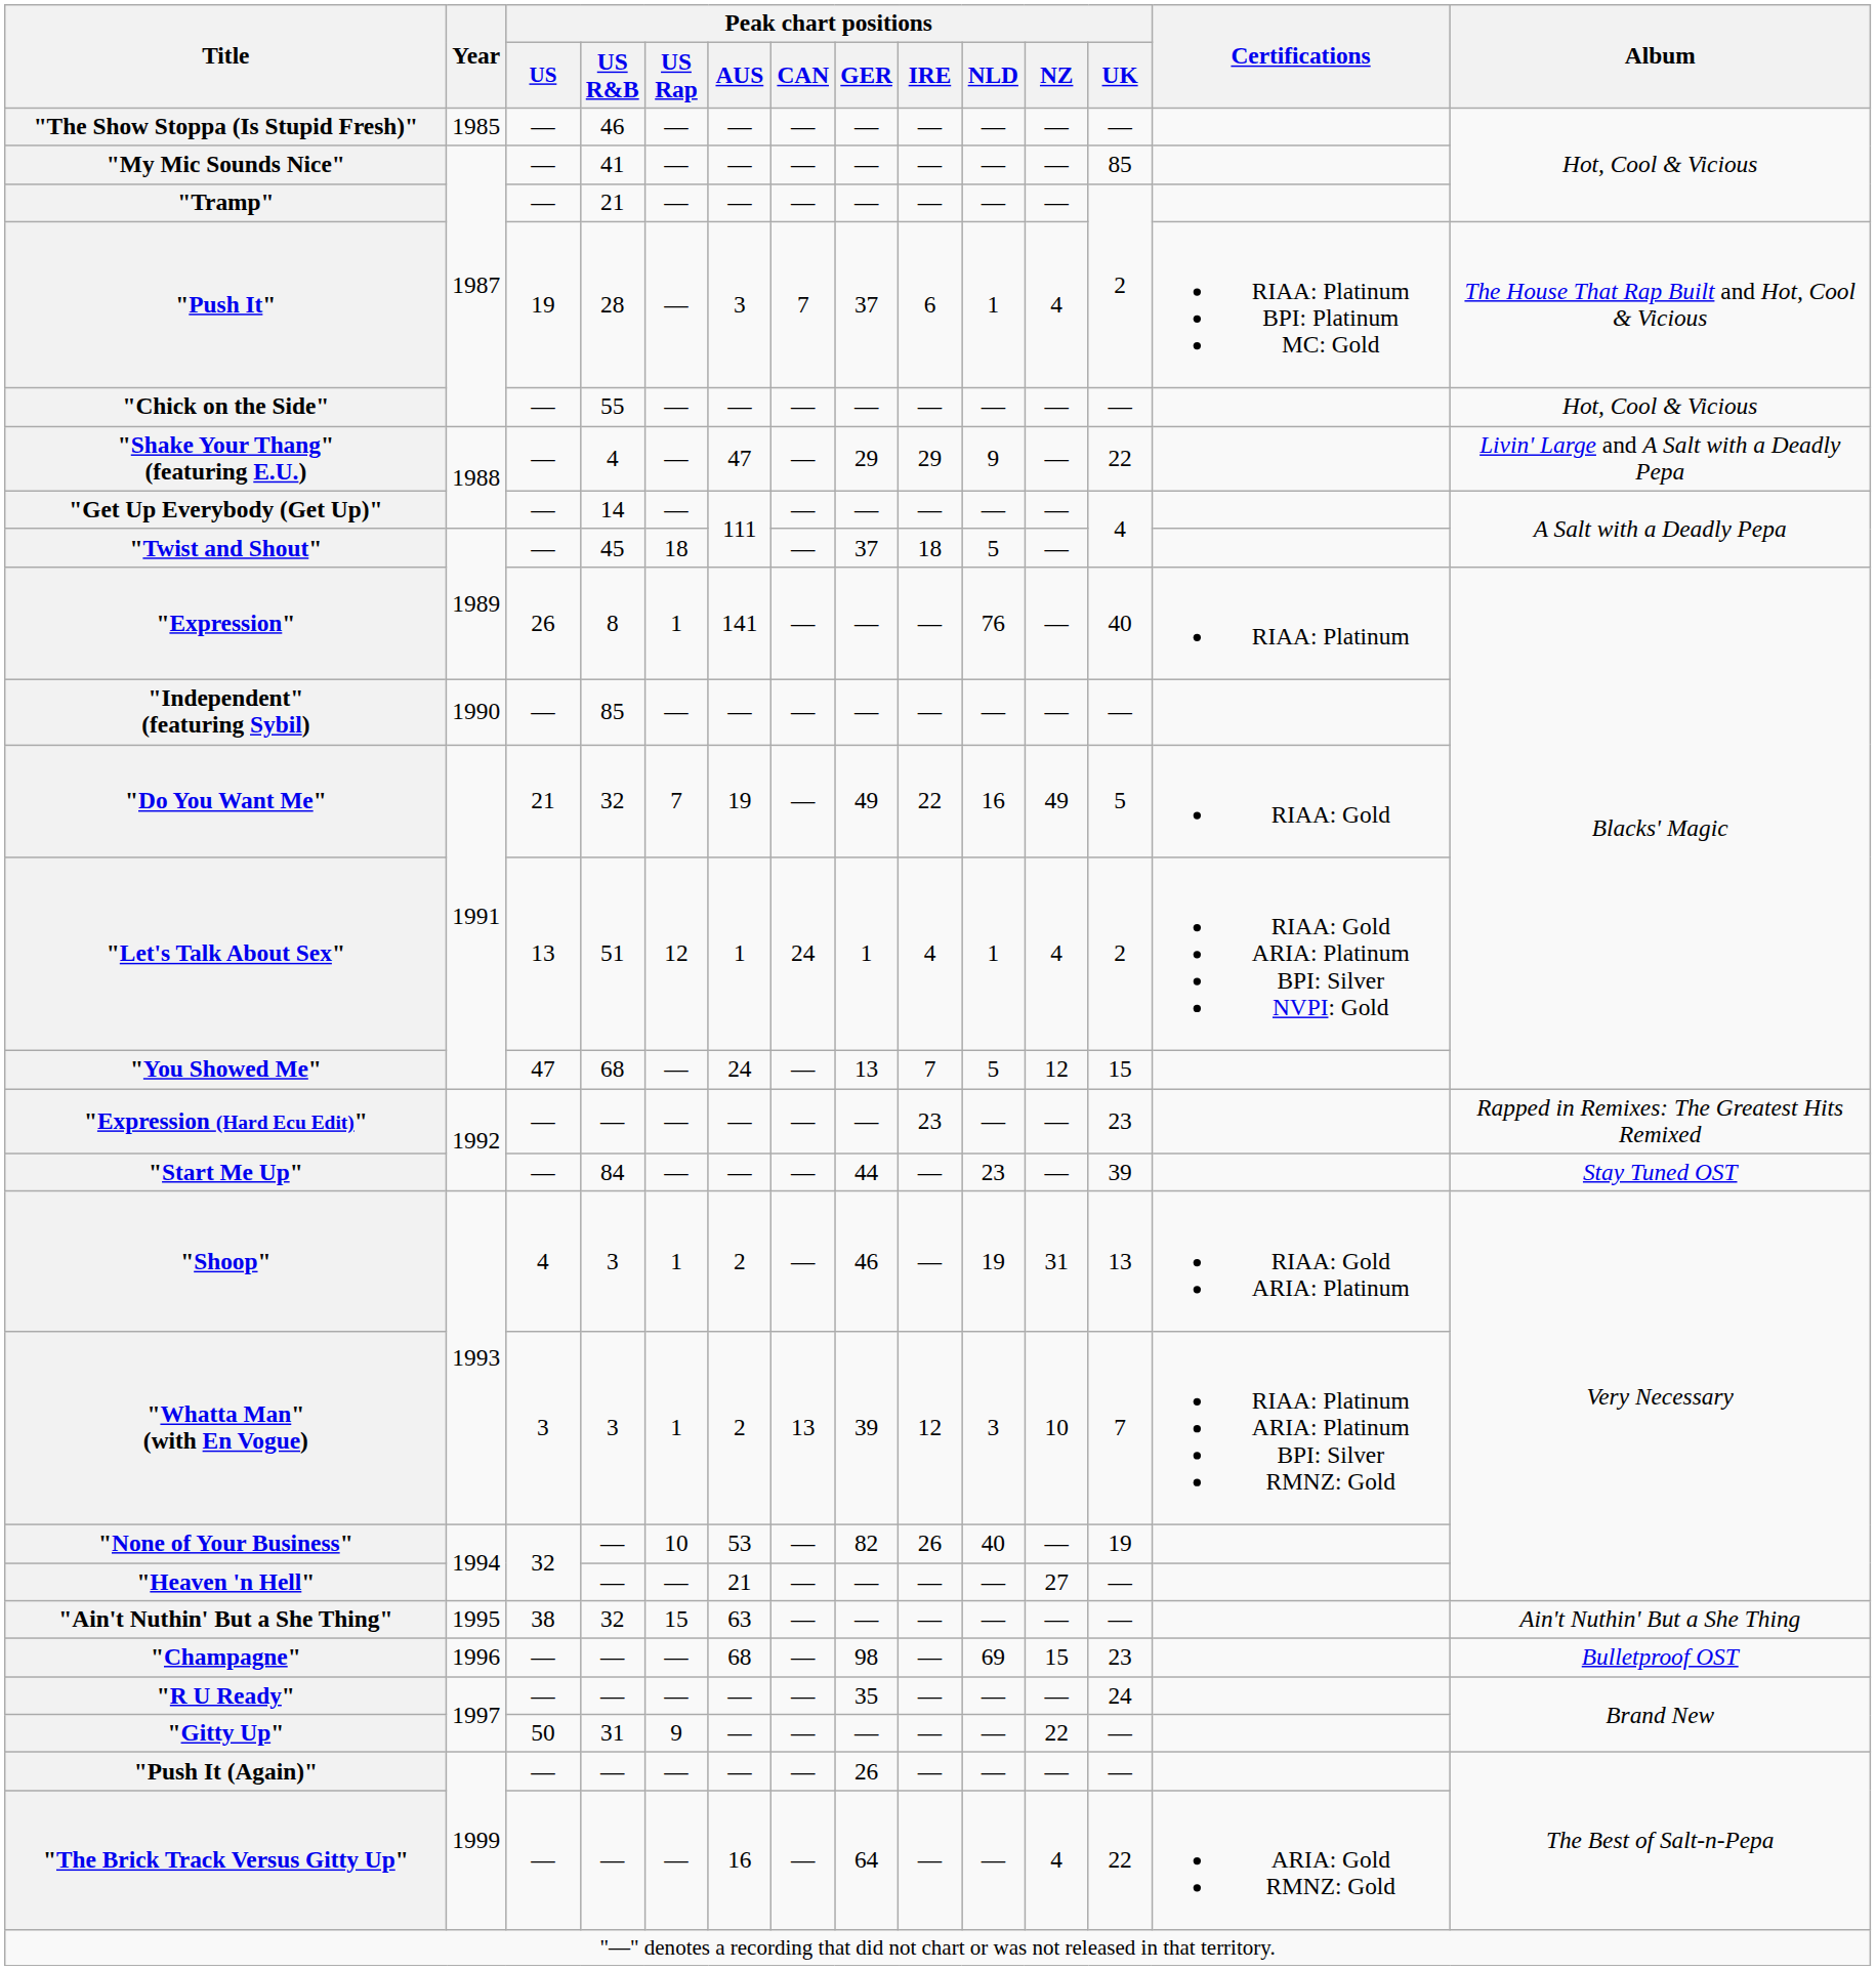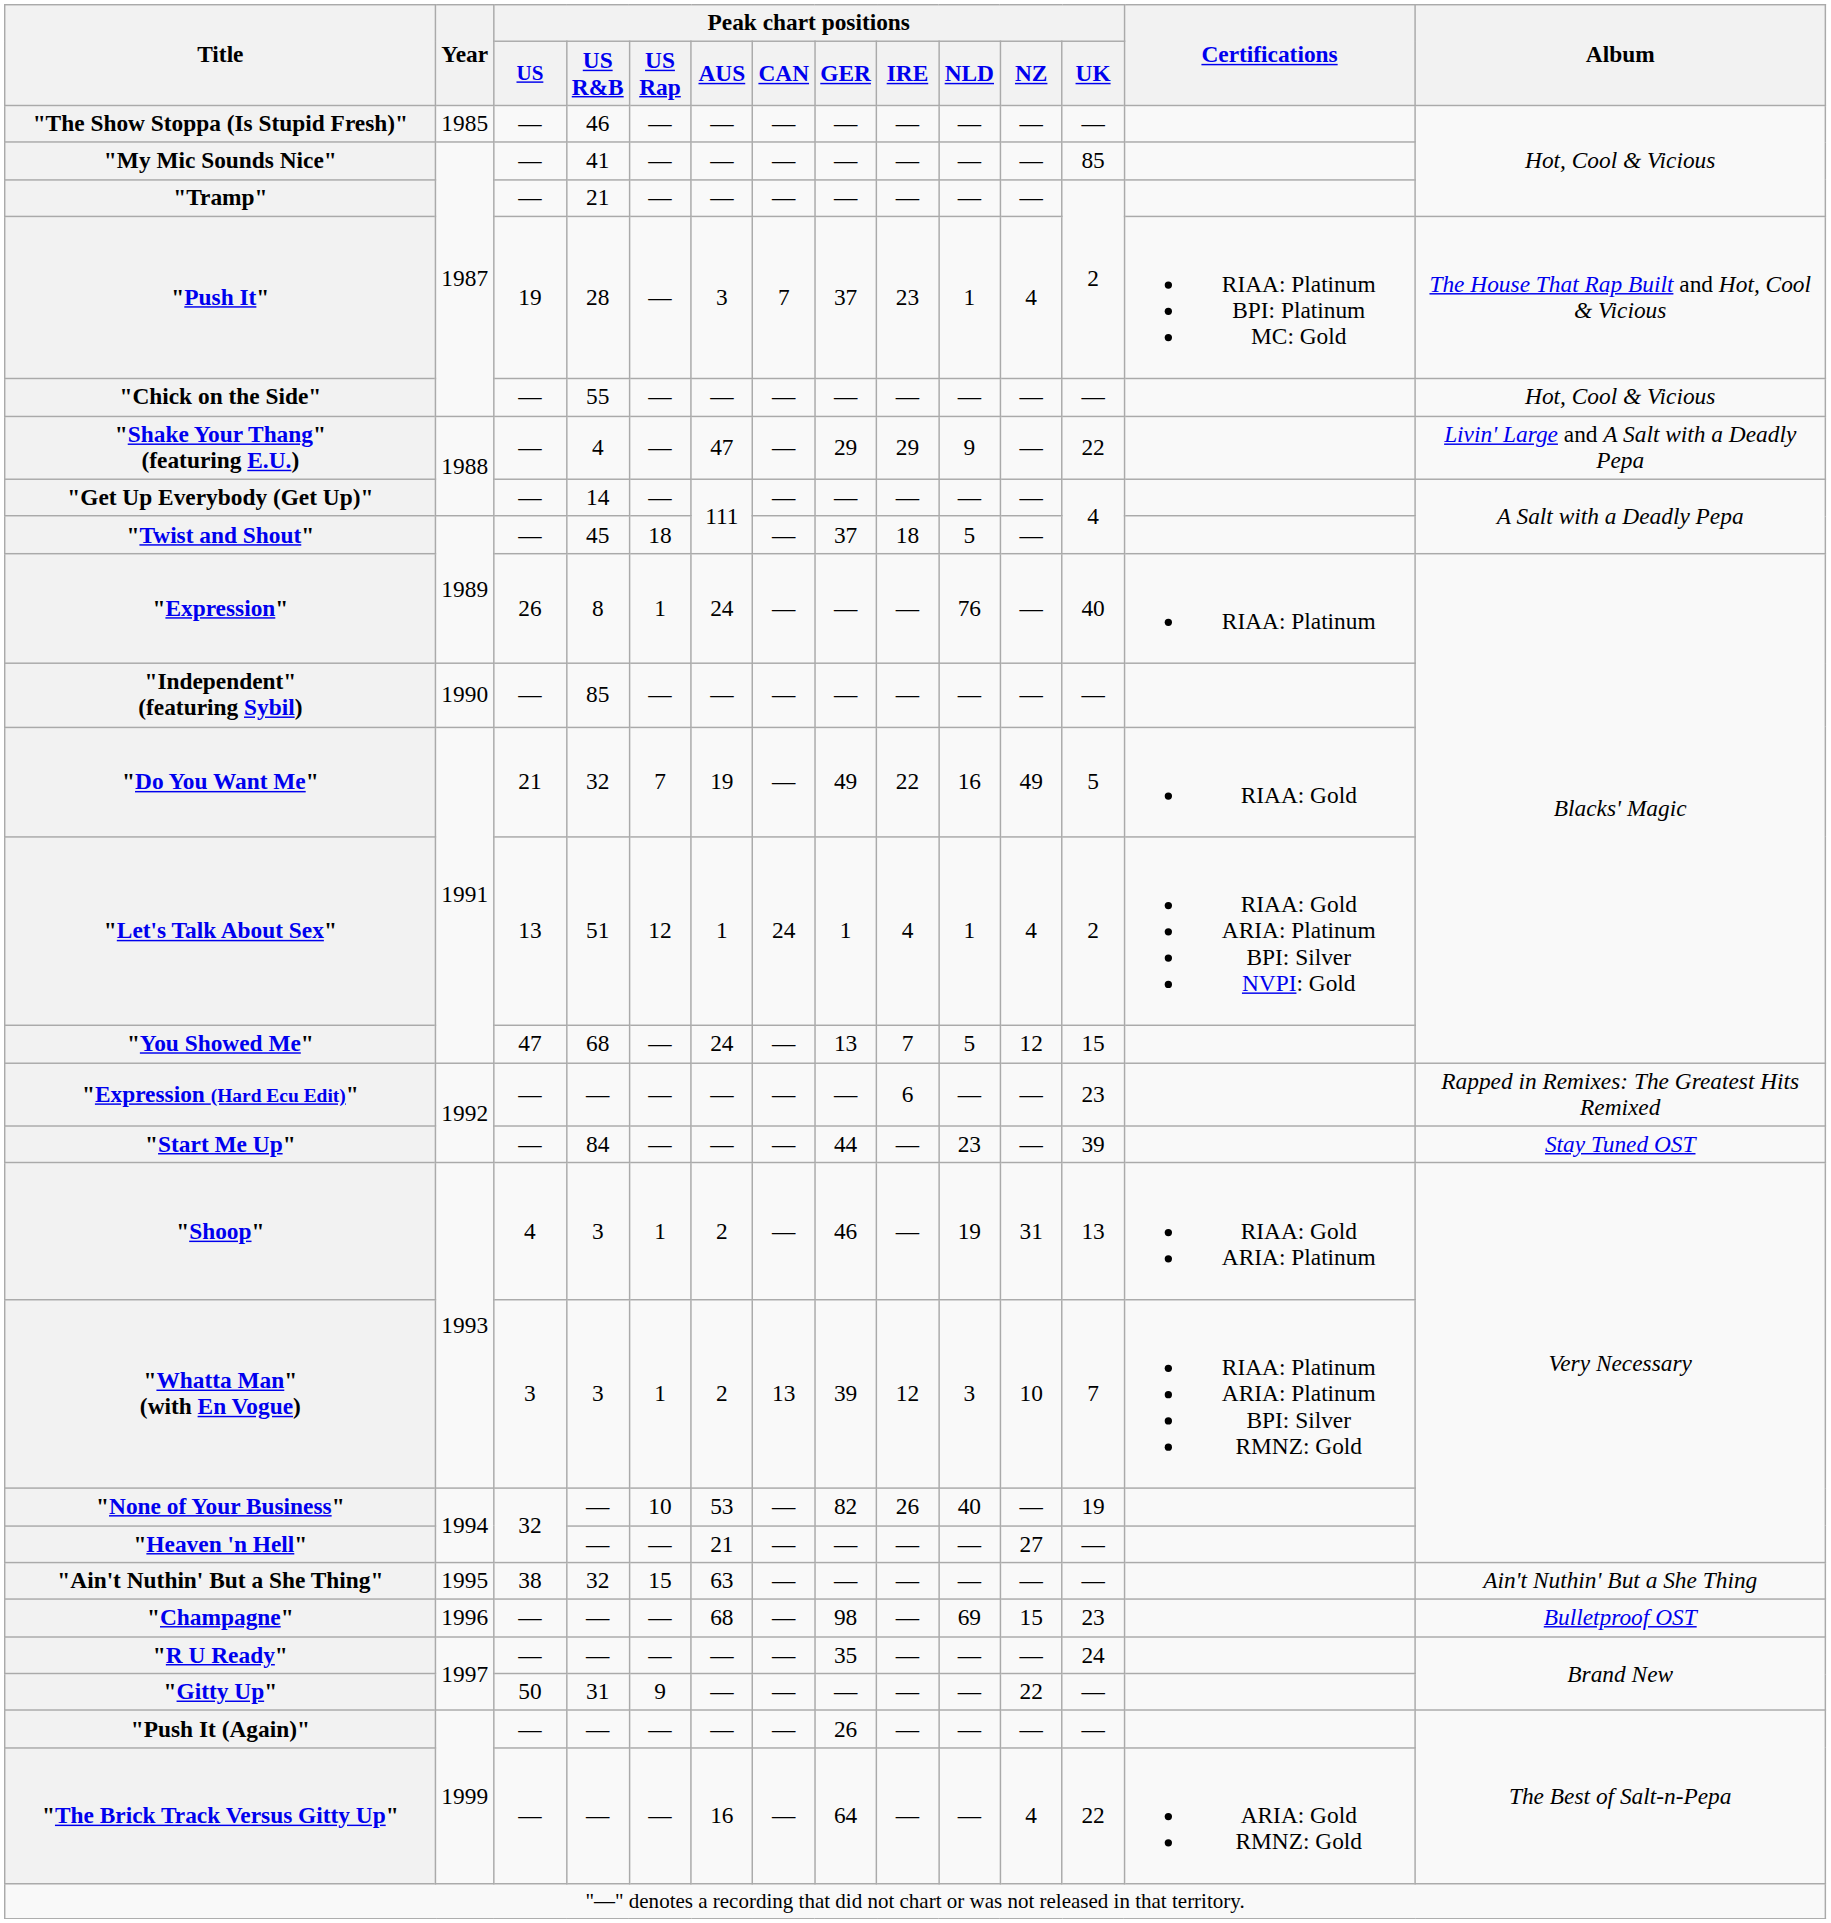"Push It" | Peak chart positions / IRE: 6 -> 23
"Expression" | Peak chart positions / AUS: 141 -> 24
"Expression (Hard Ecu Edit)" | Peak chart positions / IRE: 23 -> 6
